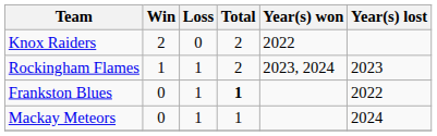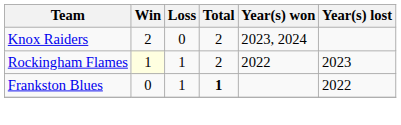Knox Raiders | Year(s) won: 2022 -> 2023, 2024
Rockingham Flames | Win: no background -> lightyellow background
Rockingham Flames | Year(s) won: 2023, 2024 -> 2022
- row: Mackay Meteors | 0 | 1 | 1 | 2024
